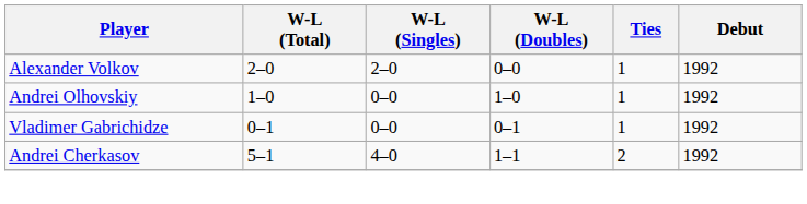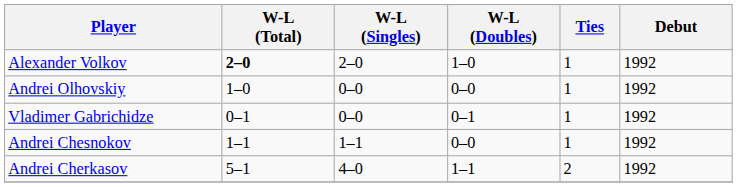Alexander Volkov | W-L (Total): normal -> bold
Alexander Volkov | W-L (Doubles): 0–0 -> 1–0
Andrei Olhovskiy | W-L (Doubles): 1–0 -> 0–0
+ row: Andrei Chesnokov | 1–1 | 1–1 | 0–0 | 1 | 1992
